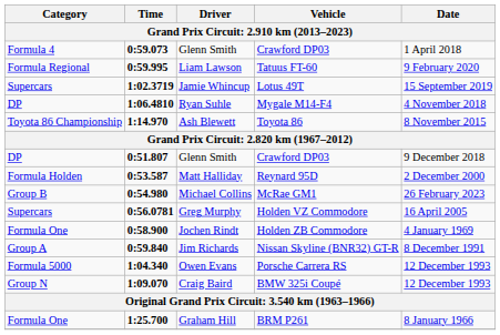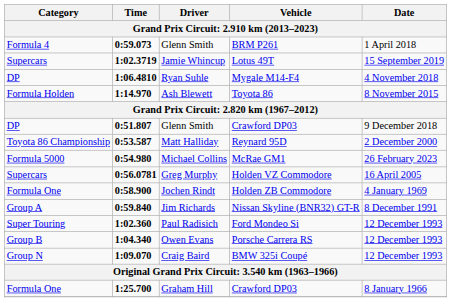0:59.073 / Glenn Smith | Vehicle: Crawford DP03 -> BRM P261
- row: Formula Regional | 0:59.995 | Liam Lawson | Tatuus FT-60 | 9 February 2020
Ash Blewett | Category: Toyota 86 Championship -> Formula Holden
Matt Halliday | Category: Formula Holden -> Toyota 86 Championship
Michael Collins | Category: Group B -> Formula 5000
+ row: Super Touring | 1:02.360 | Paul Radisich | Ford Mondeo Si | 12 December 1993
Owen Evans | Category: Formula 5000 -> Group B
Graham Hill | Vehicle: BRM P261 -> Crawford DP03
